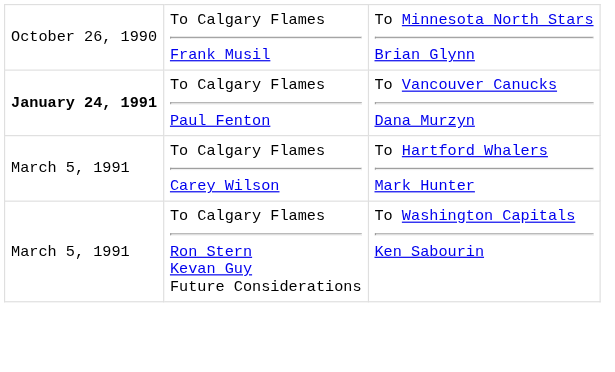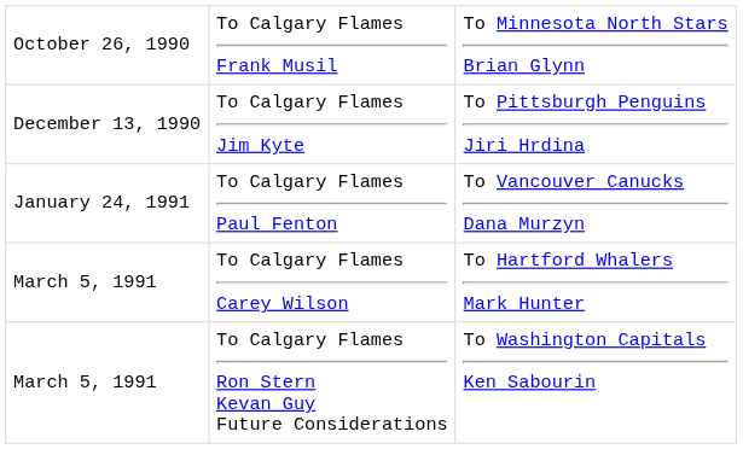+ row: December 13, 1990 | To Calgary Flames Jim Kyte | To Pittsburgh Penguins Jiri Hrdina
To Calgary Flames Paul Fenton | column 1: bold -> normal
